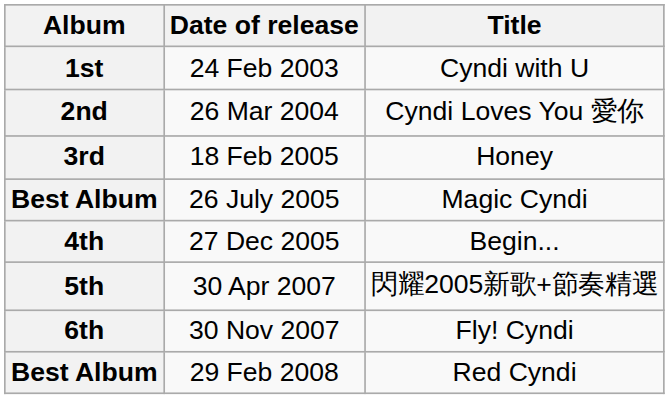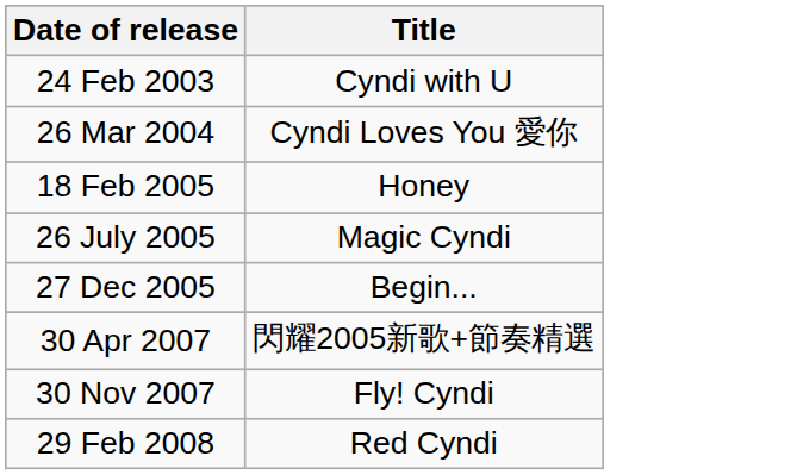- column: Album | 1st | 2nd | 3rd | Best Album | 4th | 5th | 6th | Best Album
